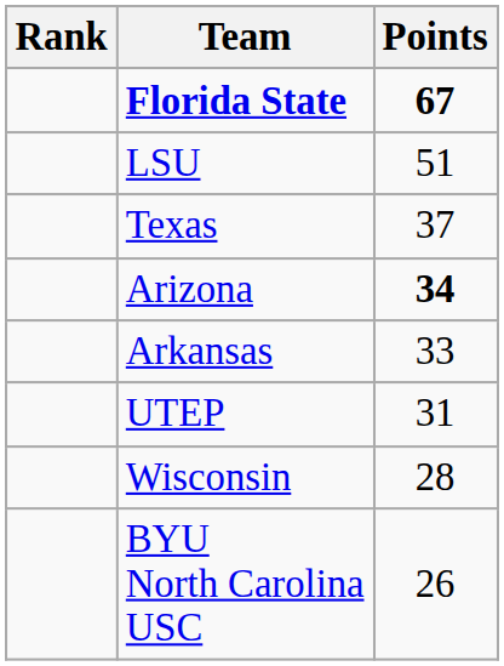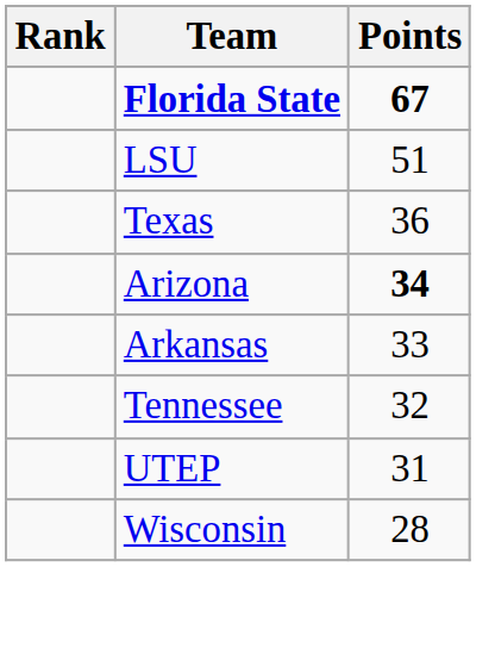Texas | Points: 37 -> 36
+ row: Tennessee | 32
- row: BYU North Carolina USC | 26
